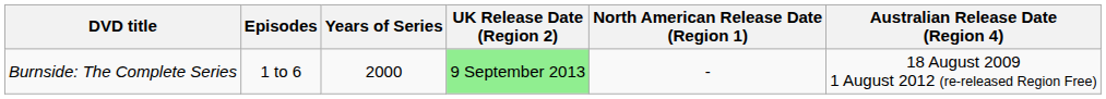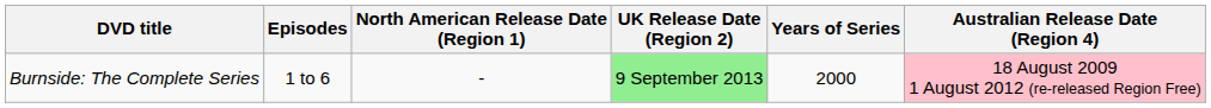columns swapped: Years of Series <-> North American Release Date (Region 1)
Burnside: The Complete Series | Australian Release Date (Region 4): no background -> pink background
